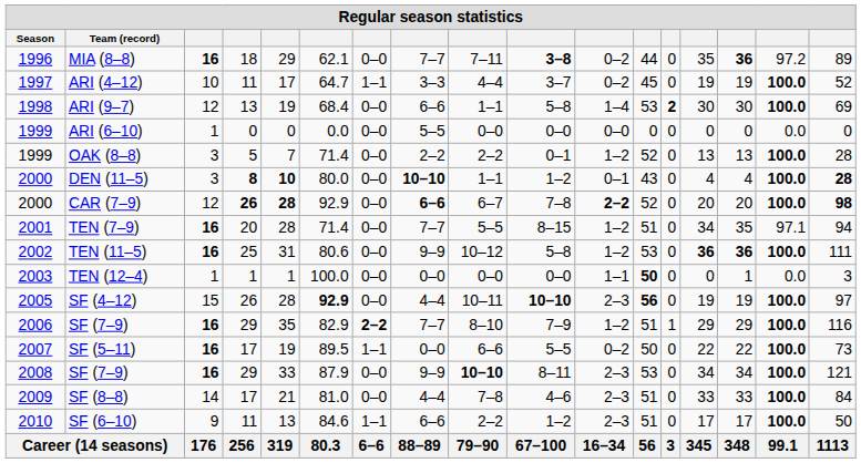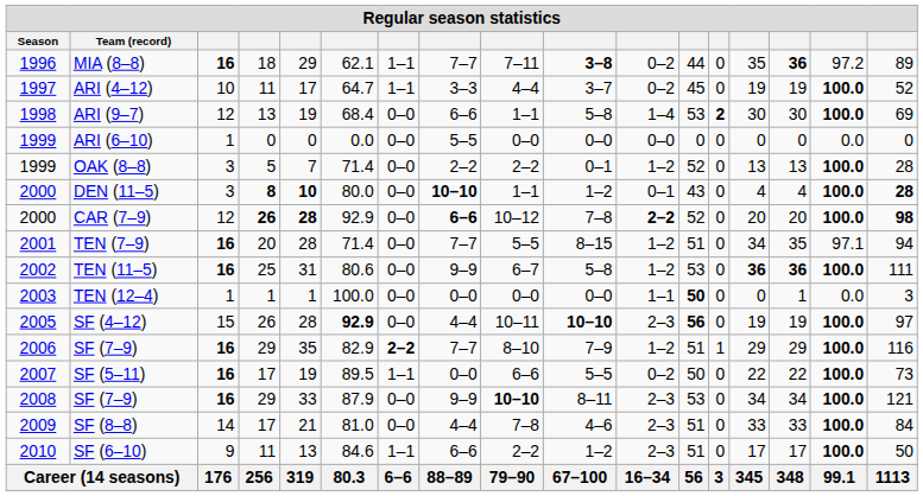MIA (8–8) | column 7: 0–0 -> 1–1
CAR (7–9) | column 9: 6–7 -> 10–12
TEN (11–5) | column 9: 10–12 -> 6–7
